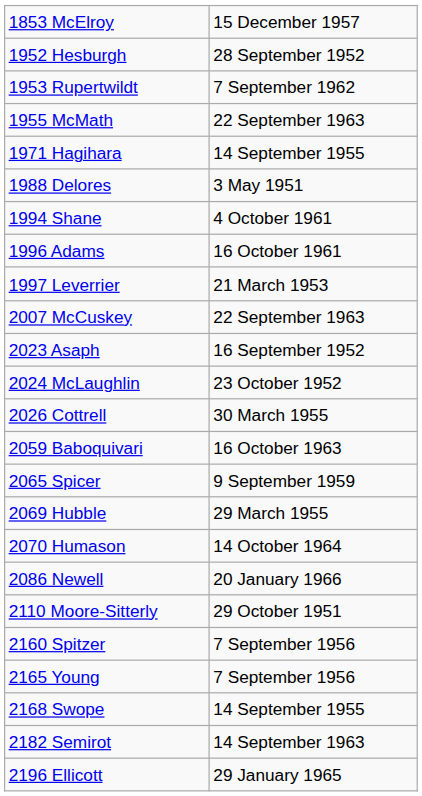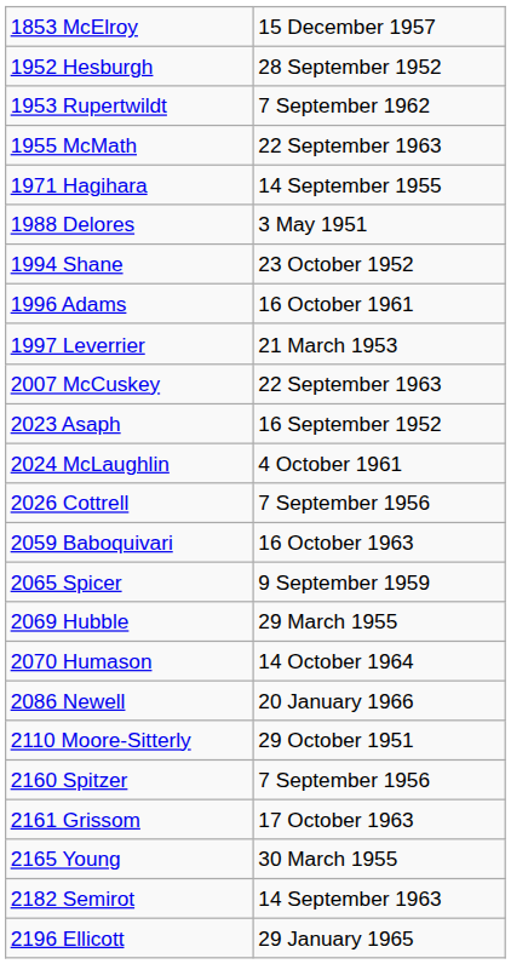1994 Shane | column 2: 4 October 1961 -> 23 October 1952
2024 McLaughlin | column 2: 23 October 1952 -> 4 October 1961
2026 Cottrell | column 2: 30 March 1955 -> 7 September 1956
+ row: 2161 Grissom | 17 October 1963
2165 Young | column 2: 7 September 1956 -> 30 March 1955
- row: 2168 Swope | 14 September 1955
